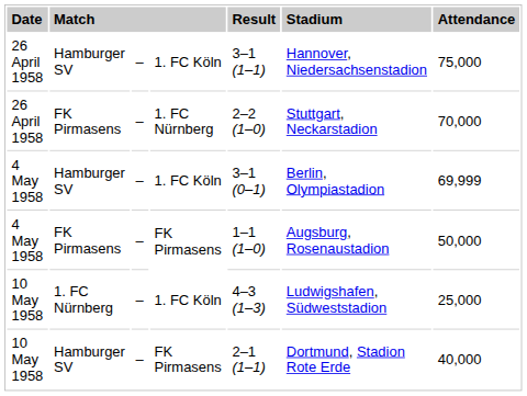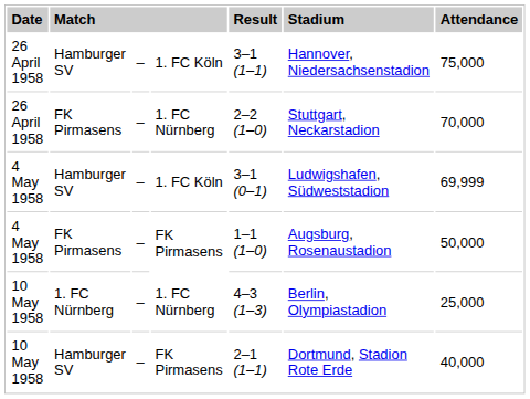4 May 1958 / Hamburger SV | column 6: Berlin, Olympiastadion -> Ludwigshafen, Südweststadion
10 May 1958 / 1. FC Nürnberg | column 4: 1. FC Köln -> 1. FC Nürnberg
10 May 1958 / 1. FC Nürnberg | column 6: Ludwigshafen, Südweststadion -> Berlin, Olympiastadion
